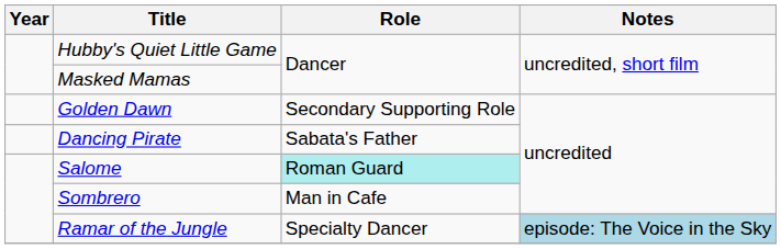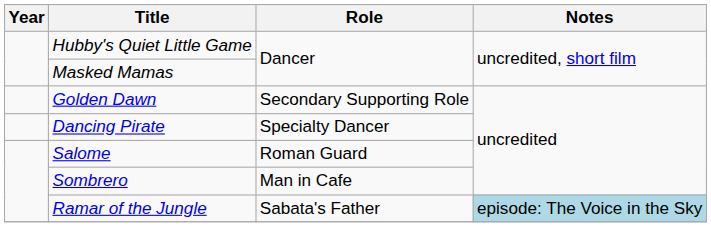Dancing Pirate | Role: Sabata's Father -> Specialty Dancer
Salome | Role: paleturquoise background -> no background
Ramar of the Jungle | Role: Specialty Dancer -> Sabata's Father
